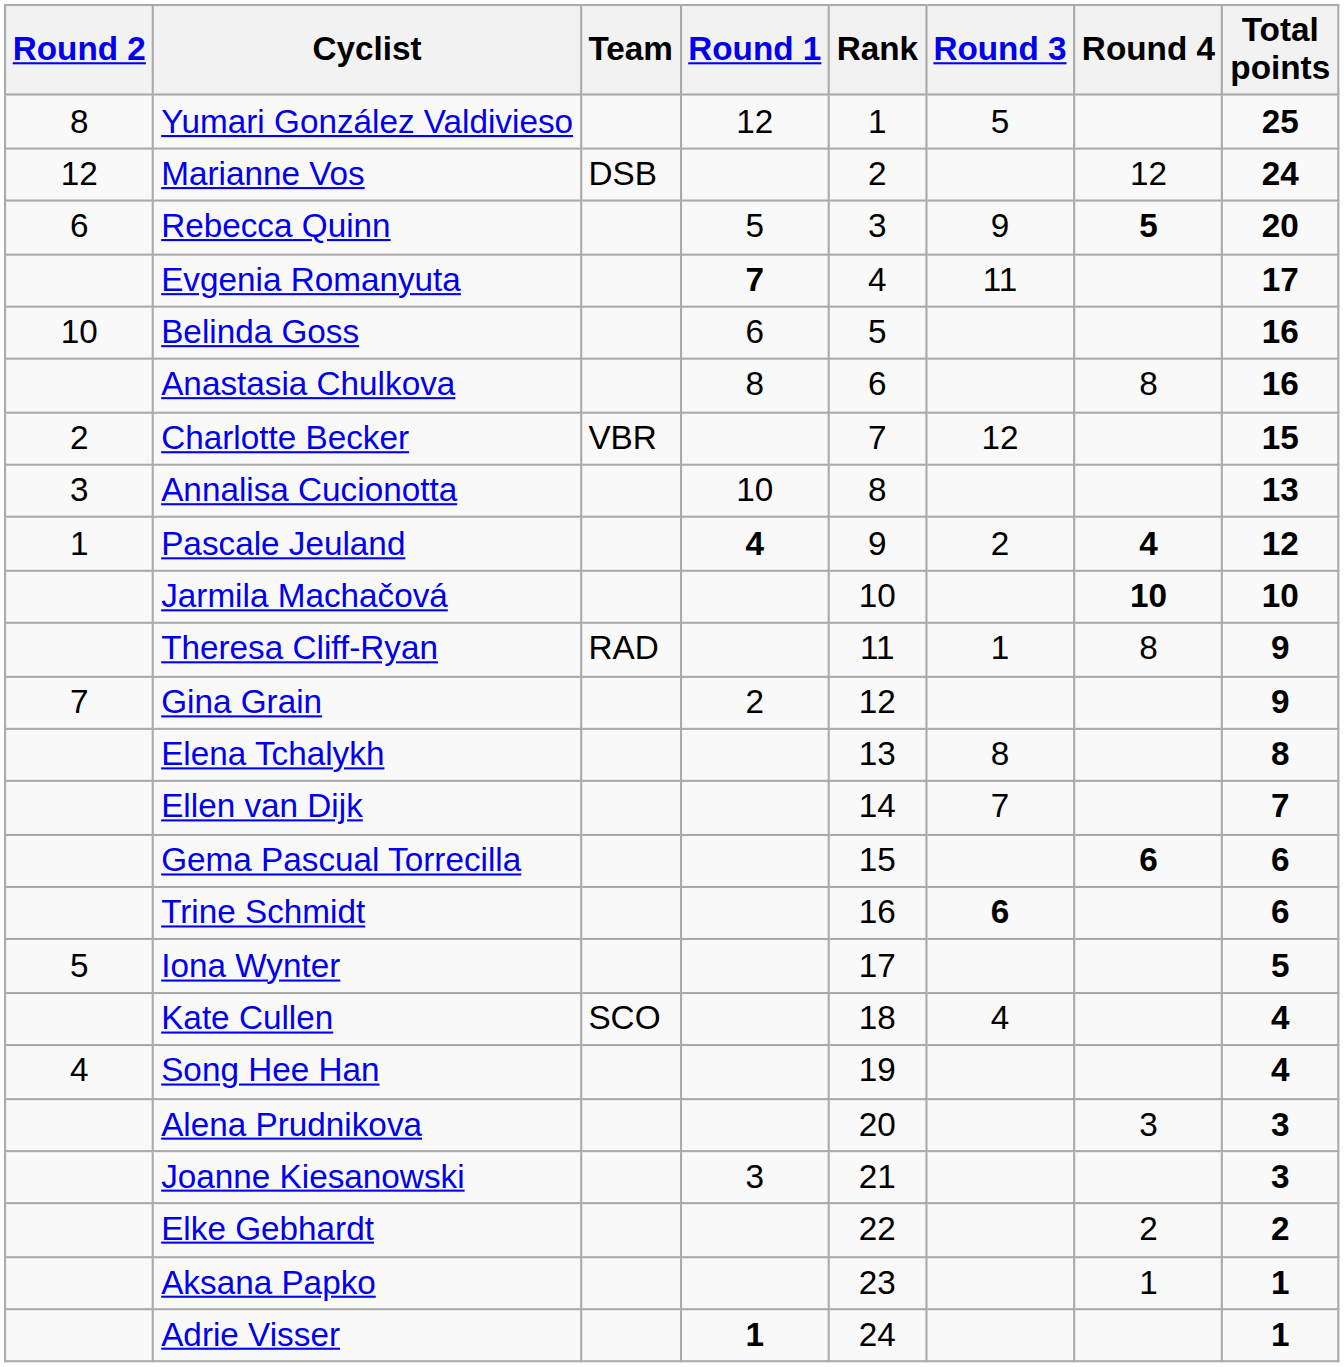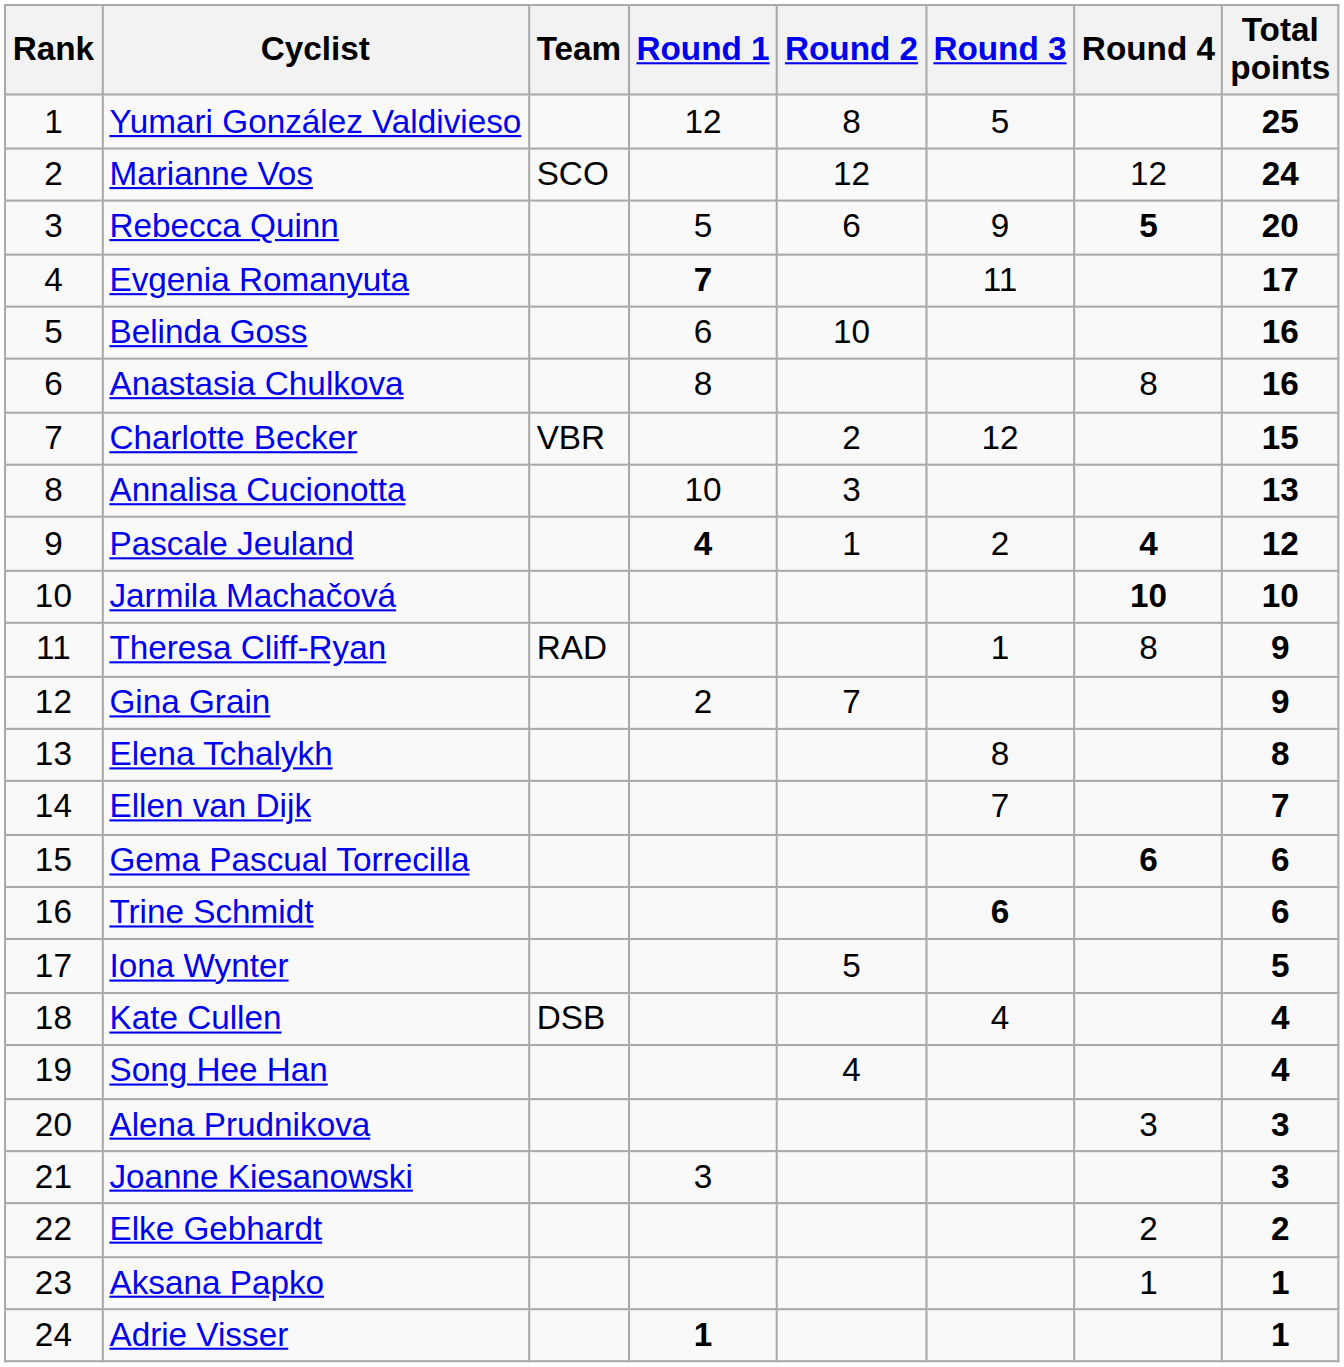columns swapped: Rank <-> Round 2
Marianne Vos | Team: DSB -> SCO
Kate Cullen | Team: SCO -> DSB
